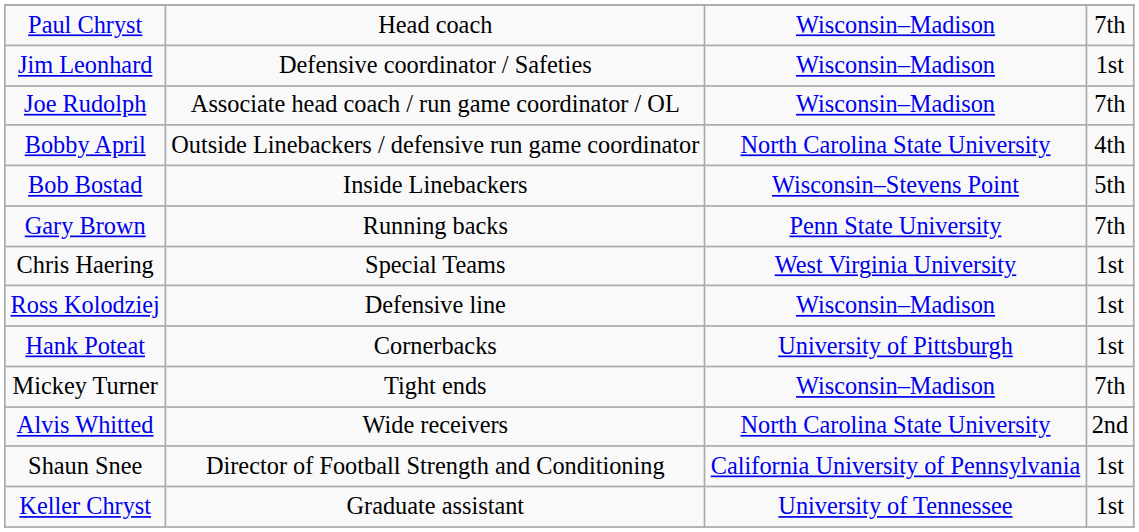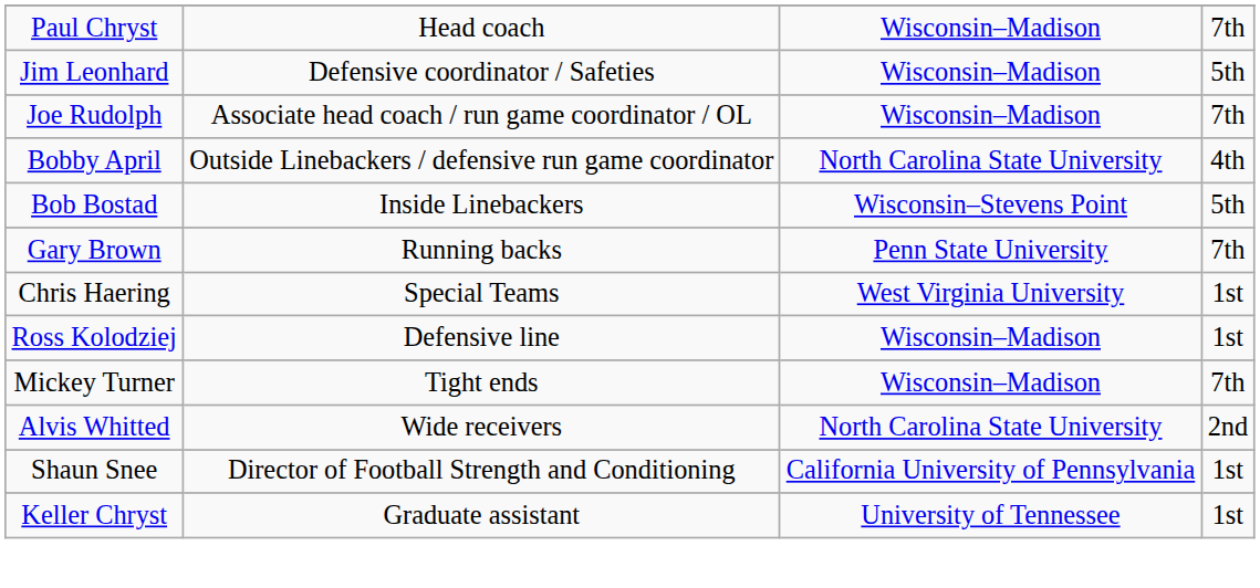Jim Leonhard | column 4: 1st -> 5th
- row: Hank Poteat | Cornerbacks | University of Pittsburgh | 1st
